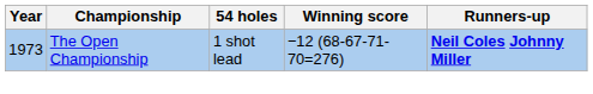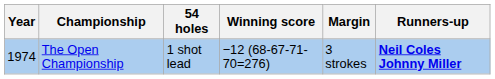+ column: Margin | 3 strokes
The Open Championship | Year: 1973 -> 1974
